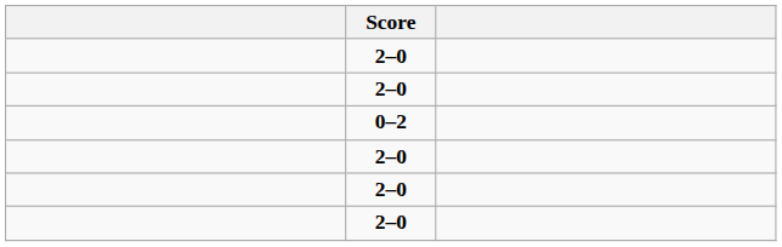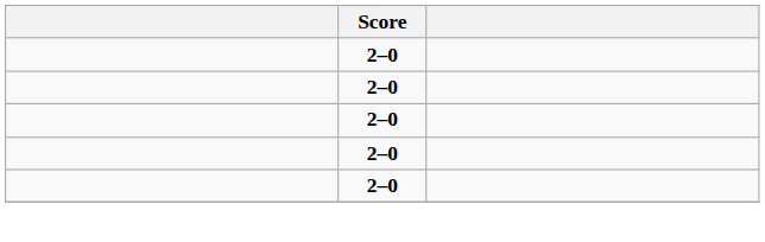- row: 0–2
